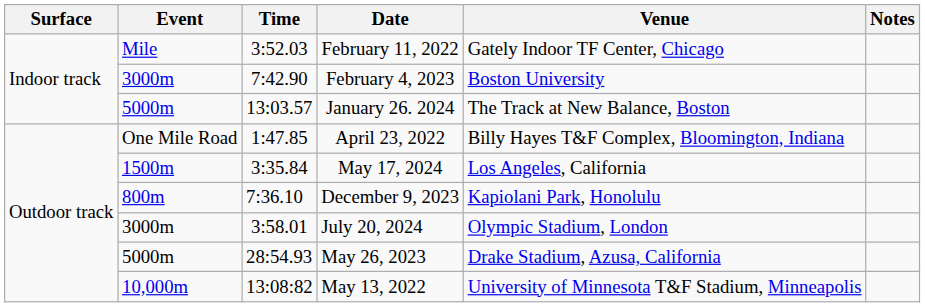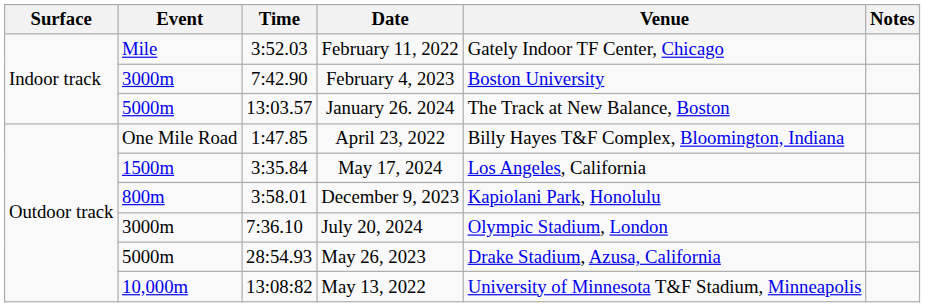December 9, 2023 | Time: 7:36.10 -> 3:58.01
July 20, 2024 | Time: 3:58.01 -> 7:36.10
